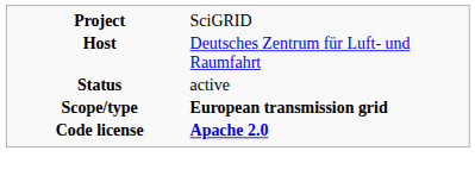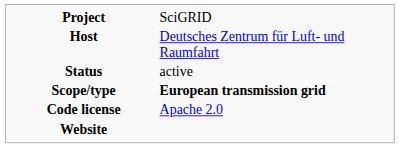Code license | column 2: bold -> normal
+ row: Website
